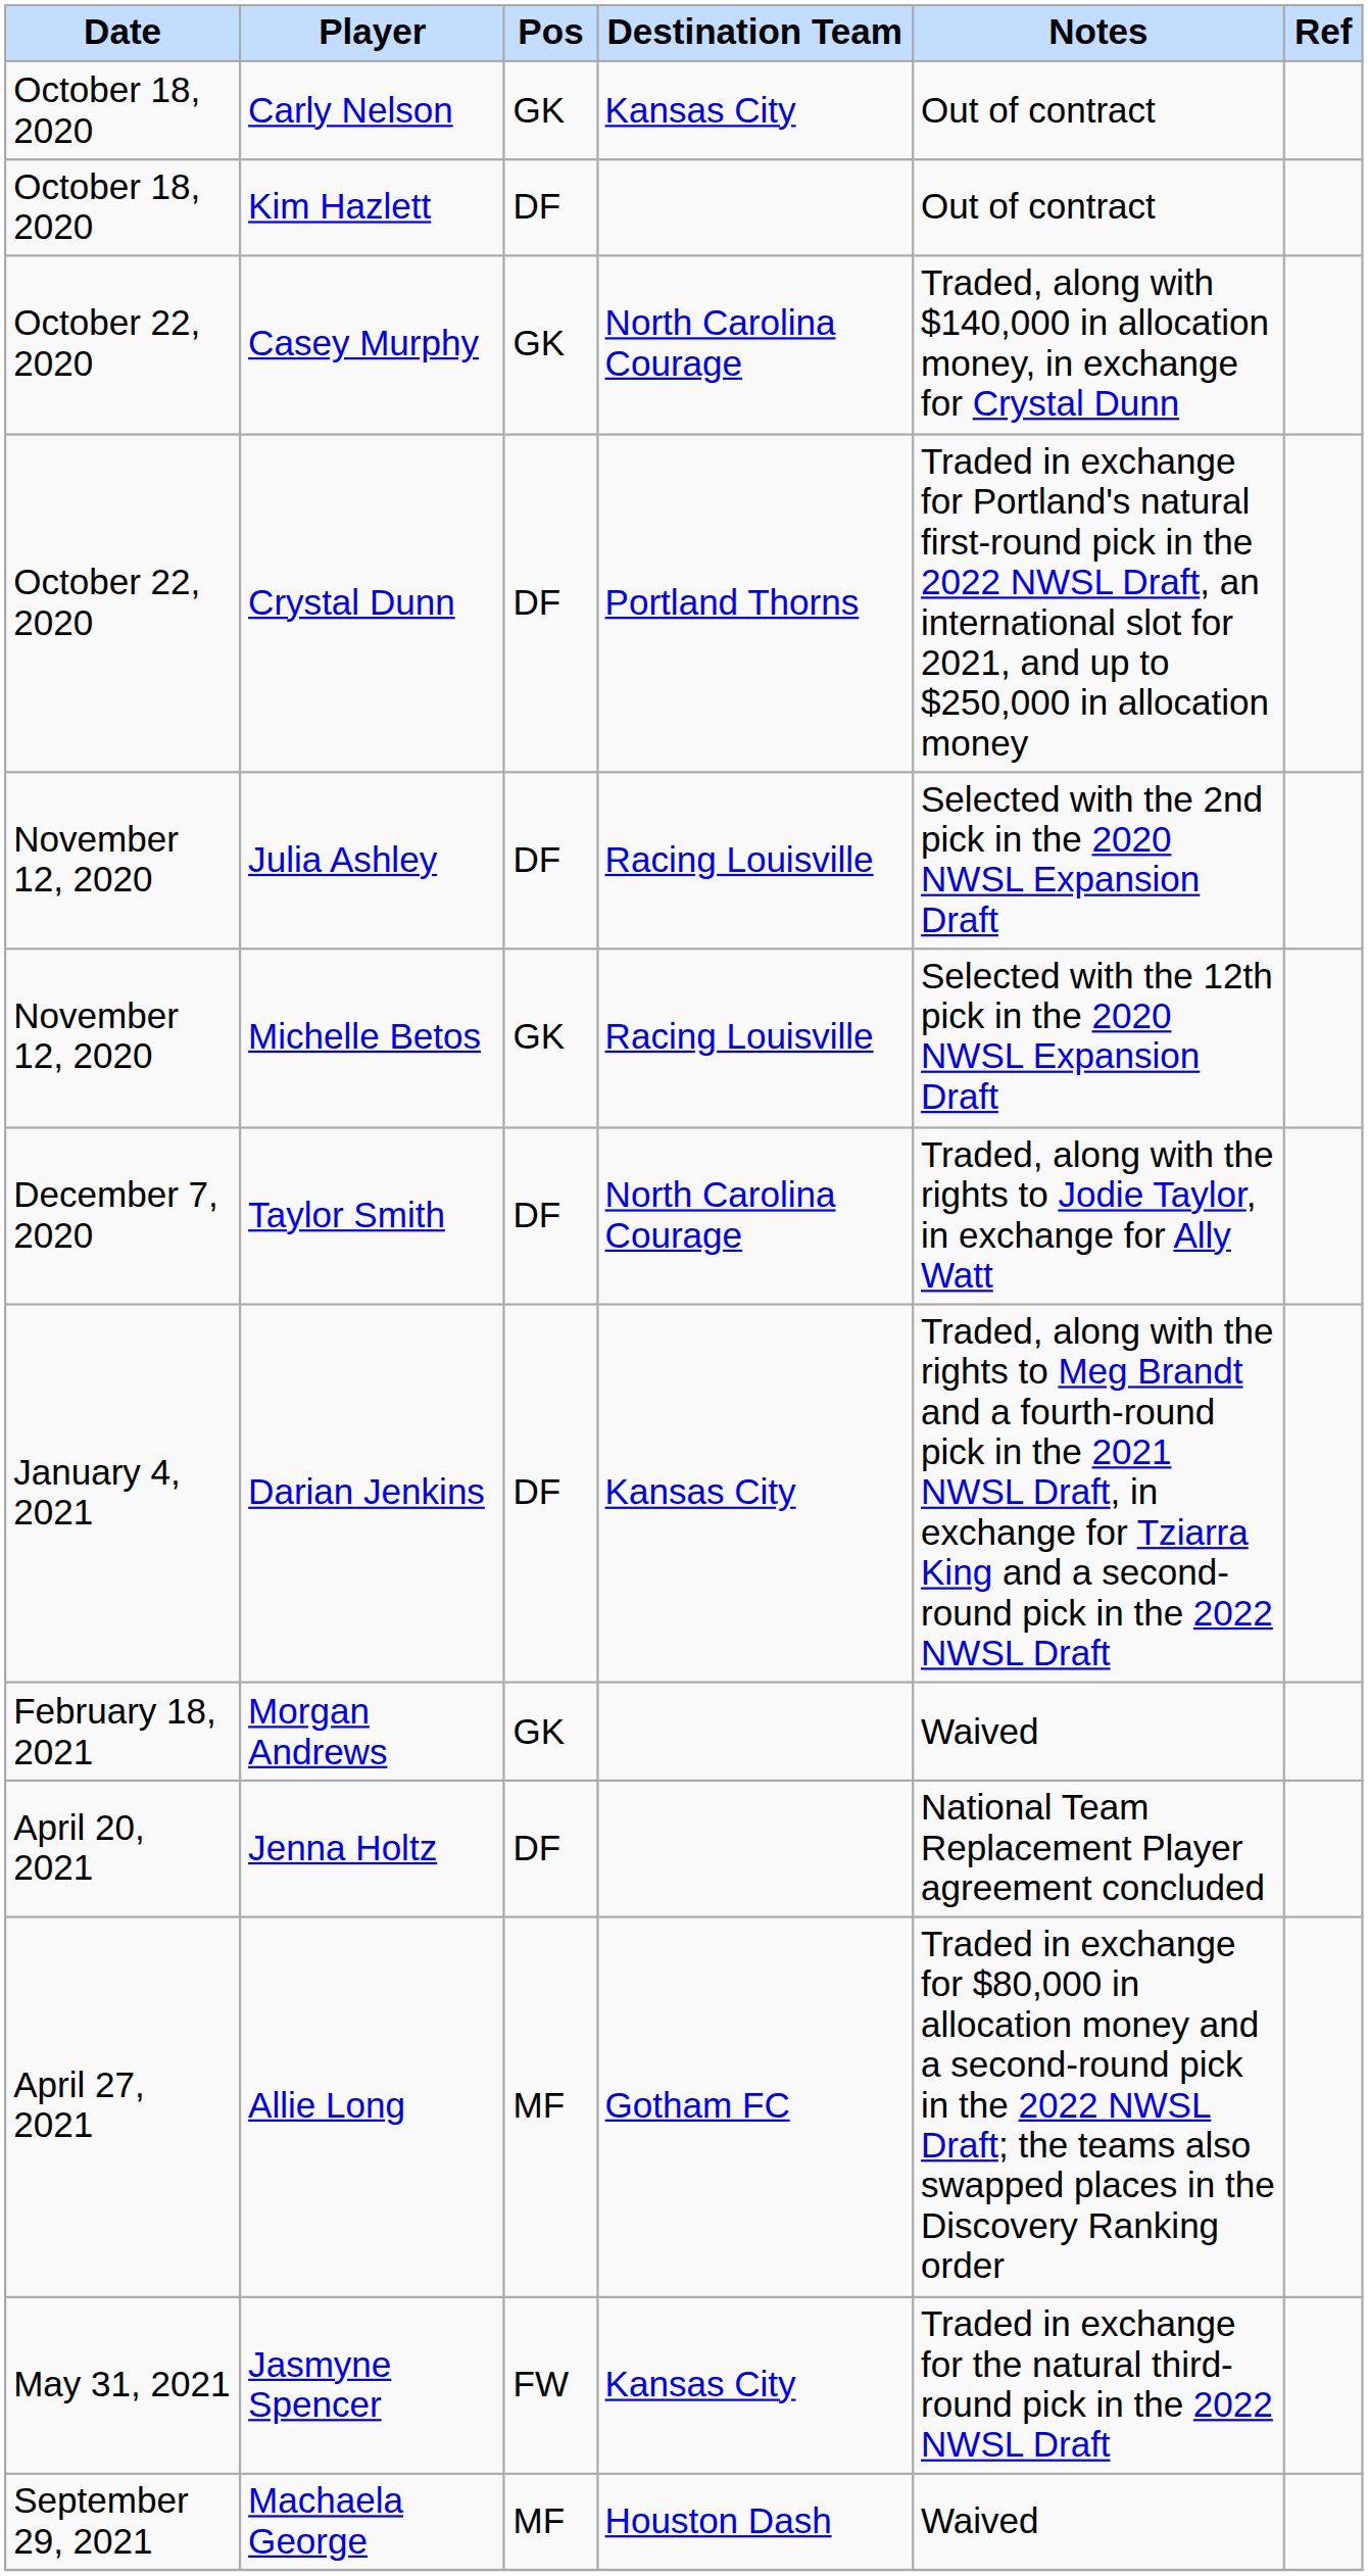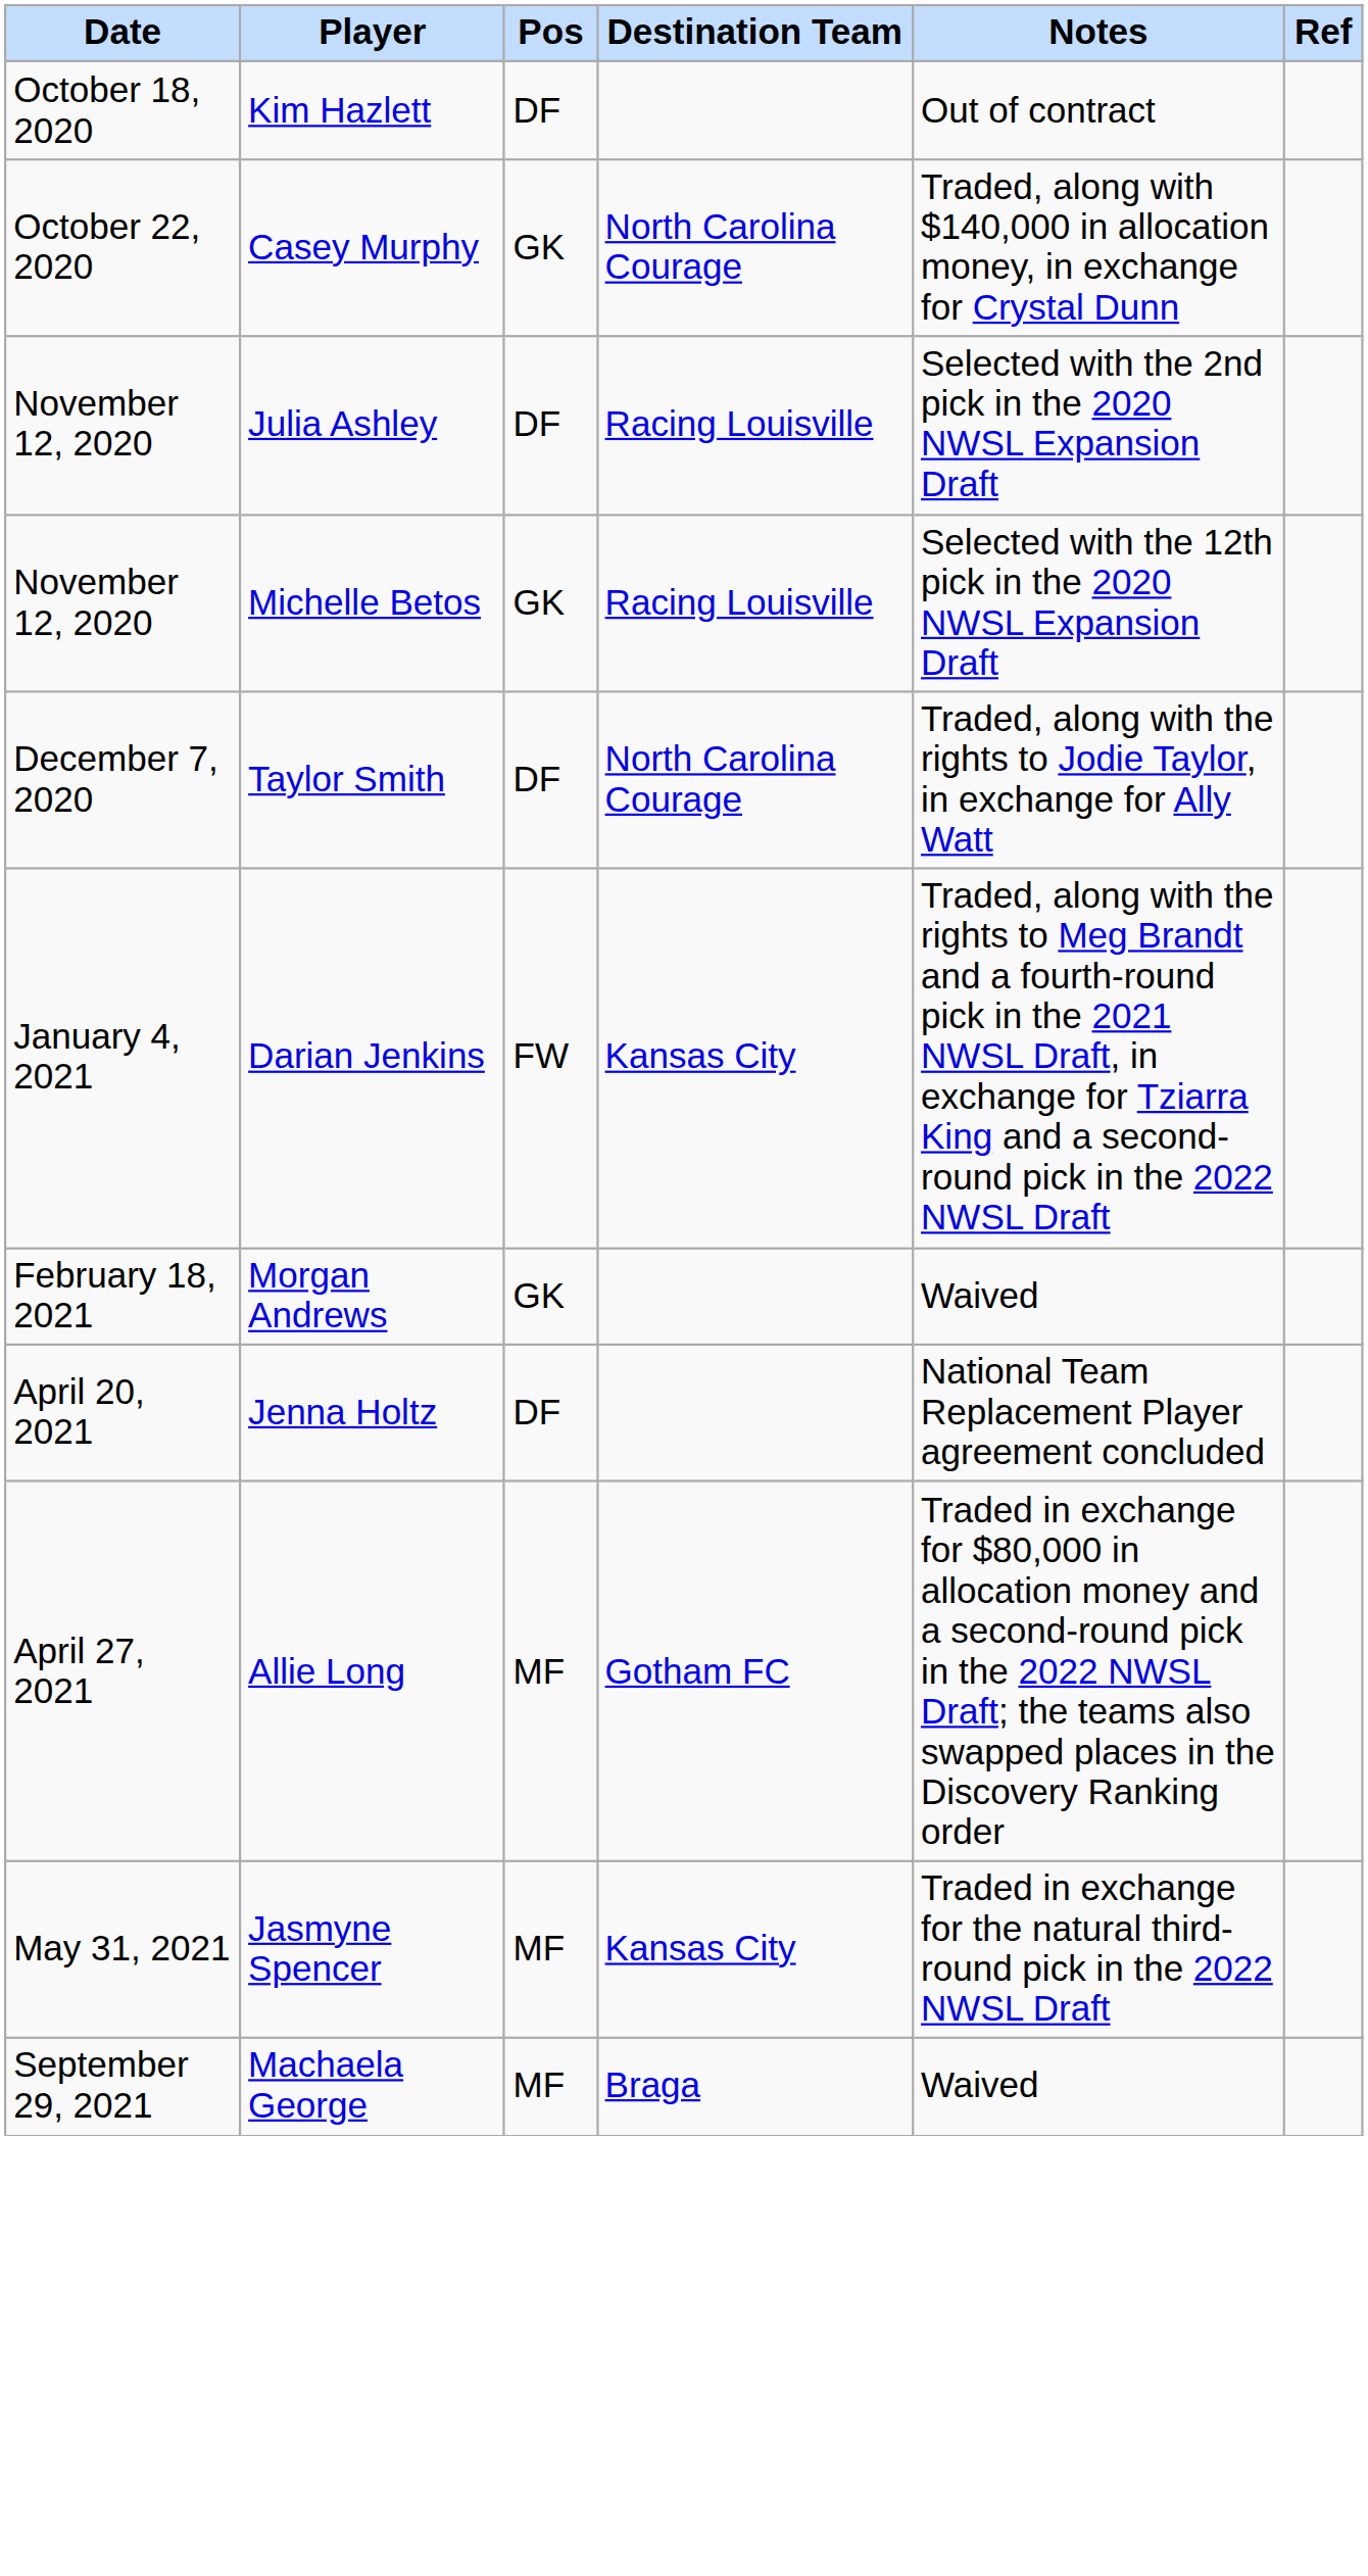- row: October 18, 2020 | Carly Nelson | GK | Kansas City | Out of contract
- row: October 22, 2020 | Crystal Dunn | DF | Portland Thorns | Traded in exchange for Portland's natural first-round pick in the 2022 NWSL Draft, an international slot for 2021, and up to $250,000 in allocation money
Darian Jenkins | Pos: DF -> FW
Jasmyne Spencer | Pos: FW -> MF
Machaela George | Destination Team: Houston Dash -> Braga
